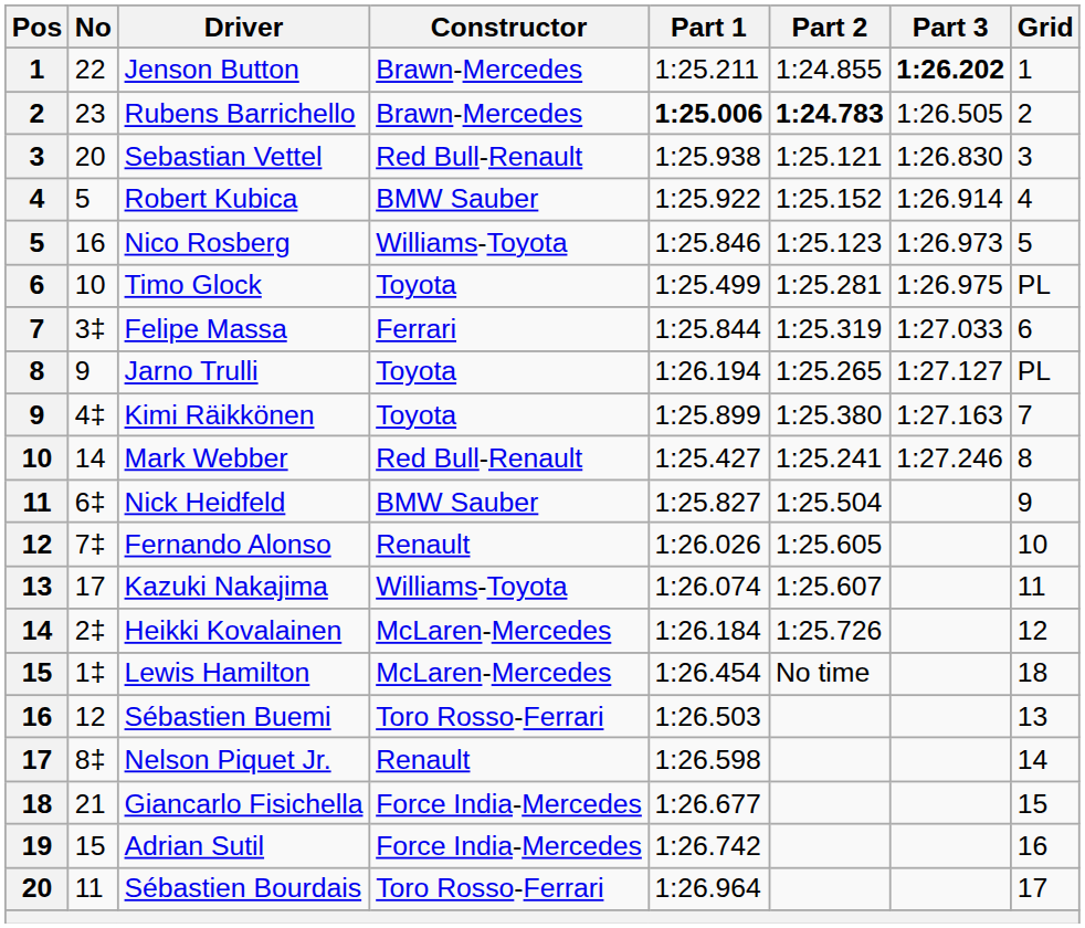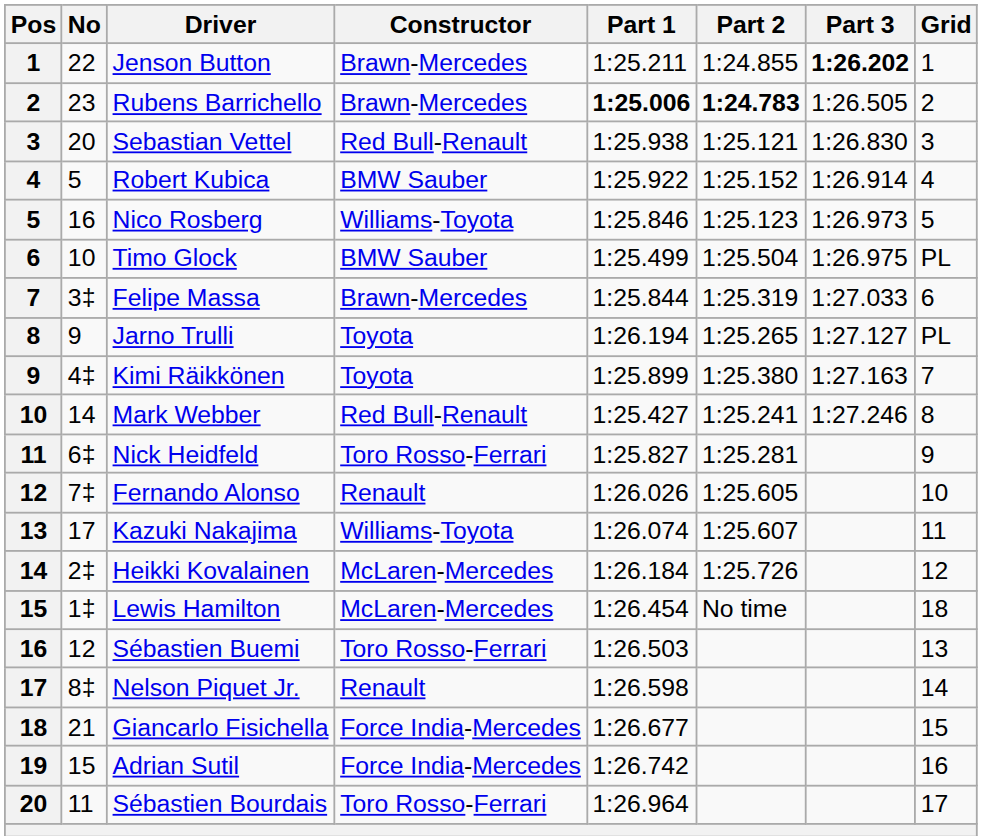Timo Glock | Constructor: Toyota -> BMW Sauber
Timo Glock | Part 2: 1:25.281 -> 1:25.504
Felipe Massa | Constructor: Ferrari -> Brawn-Mercedes
Nick Heidfeld | Constructor: BMW Sauber -> Toro Rosso-Ferrari
Nick Heidfeld | Part 2: 1:25.504 -> 1:25.281
